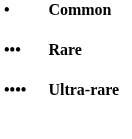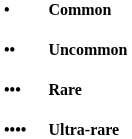+ row: •• | Uncommon
